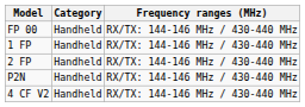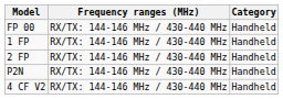columns swapped: Category <-> Frequency ranges (MHz)
